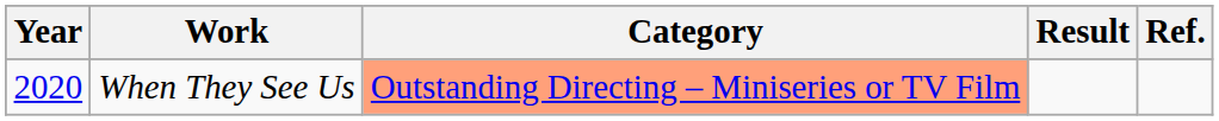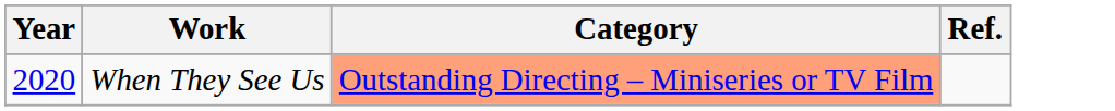- column: Result
